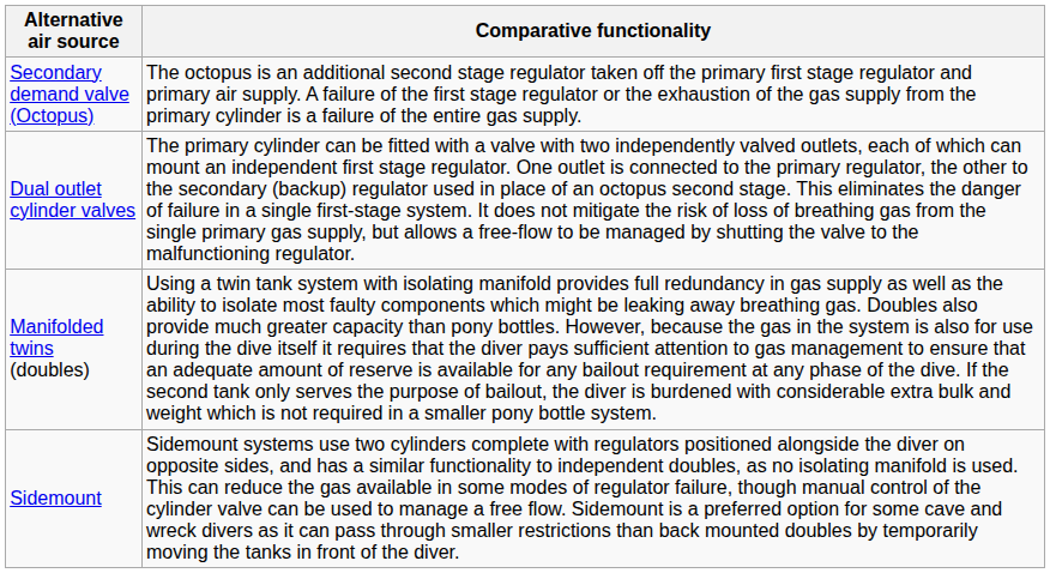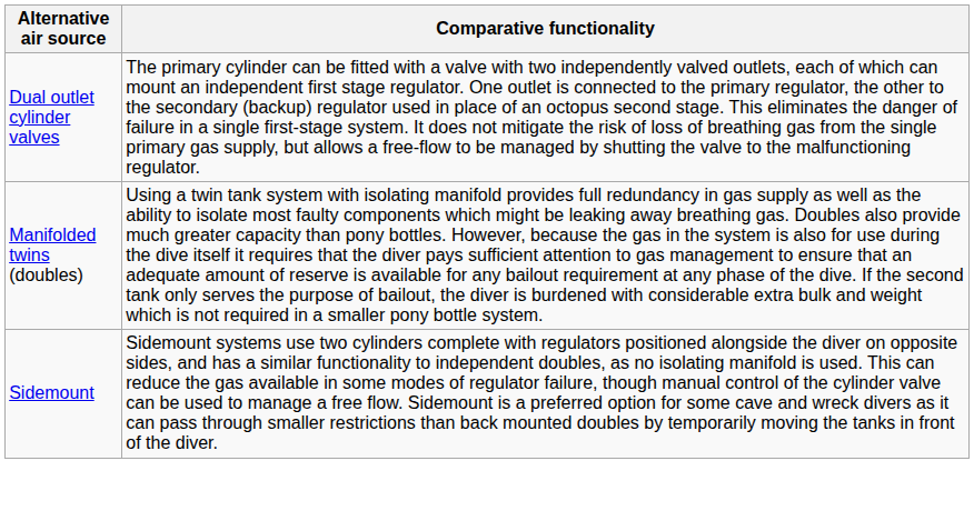- row: Secondary demand valve (Octopus) | The octopus is an additional second stage regulator taken off the primary first stage regulator and primary air supply. A failure of the first stage regulator or the exhaustion of the gas supply from the primary cylinder is a failure of the entire gas supply.
